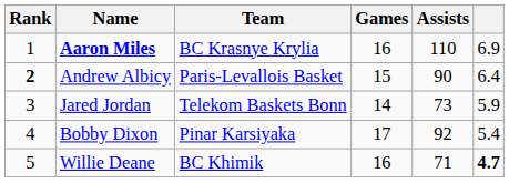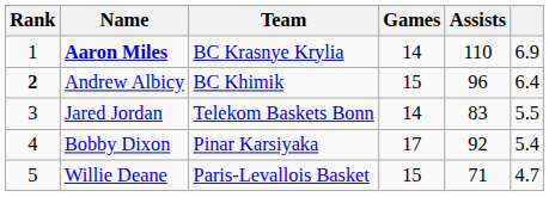Aaron Miles | Games: 16 -> 14
Andrew Albicy | Team: Paris-Levallois Basket -> BC Khimik
Andrew Albicy | Assists: 90 -> 96
Jared Jordan | Assists: 73 -> 83
Jared Jordan | column 6: 5.9 -> 5.5
Willie Deane | Team: BC Khimik -> Paris-Levallois Basket
Willie Deane | Games: 16 -> 15
Willie Deane | column 6: bold -> normal
